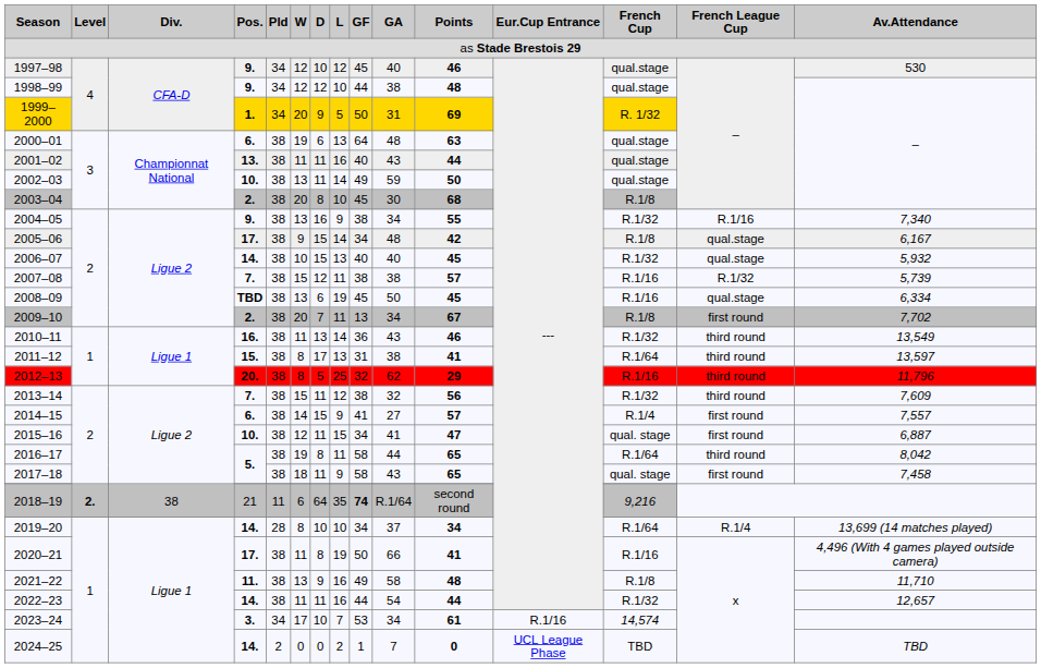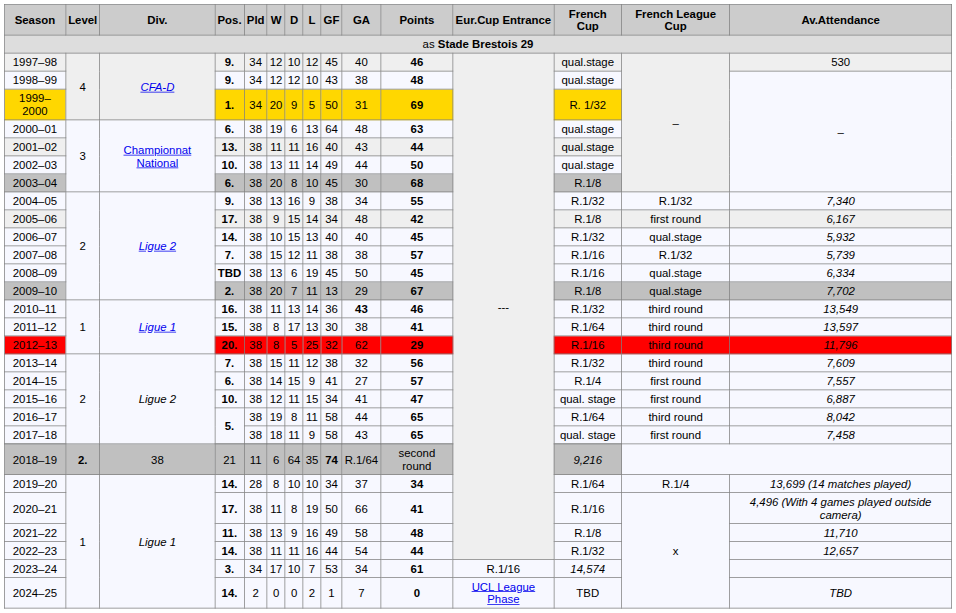1998–99 | GF: 44 -> 43
2002–03 | GA: 59 -> 44
2003–04 | Pos.: 2. -> 6.
2004–05 | French League Cup: R.1/16 -> R.1/32
2005–06 | French League Cup: qual.stage -> first round
2009–10 | GA: 34 -> 29
2009–10 | French League Cup: first round -> qual.stage
2010–11 | GA: normal -> bold
2011–12 | GF: 31 -> 30
